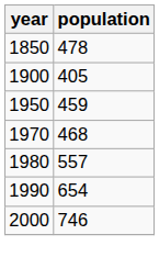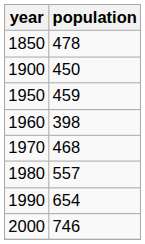1900 | population: 405 -> 450
+ row: 1960 | 398
